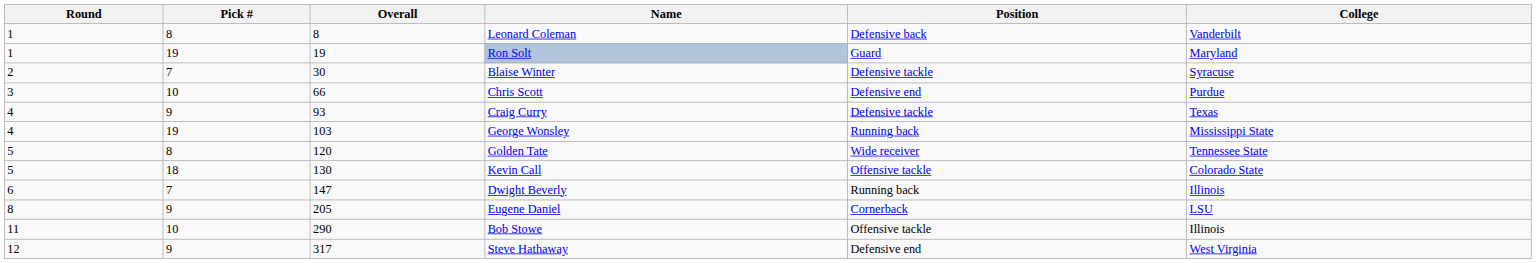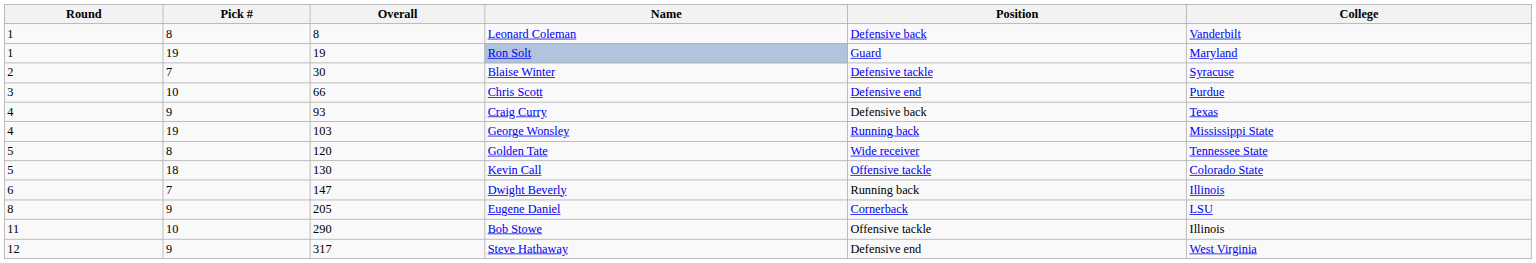Craig Curry | Position: Defensive tackle -> Defensive back
